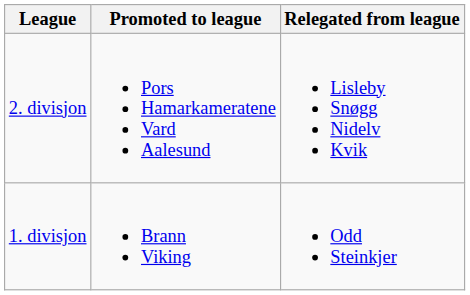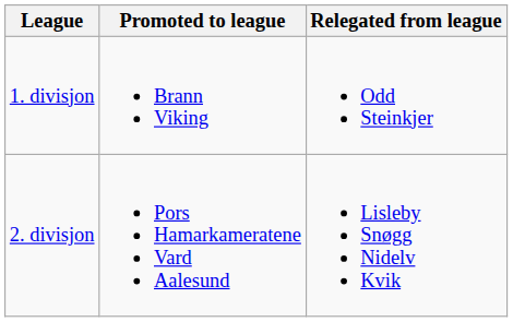rows swapped: 1. divisjon <-> 2. divisjon
